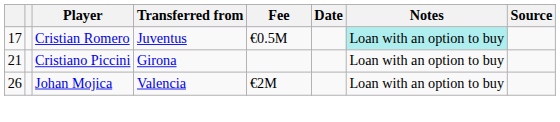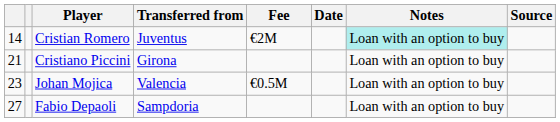Cristian Romero | column 1: 17 -> 14
Cristian Romero | Fee: €0.5M -> €2M
Johan Mojica | column 1: 26 -> 23
Johan Mojica | Fee: €2M -> €0.5M
+ row: 27 | Fabio Depaoli | Sampdoria | Loan with an option to buy
